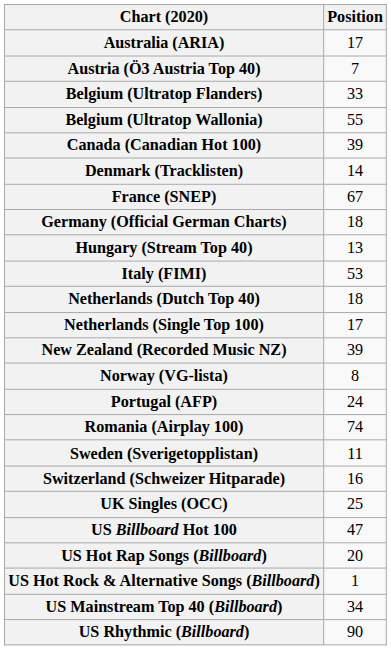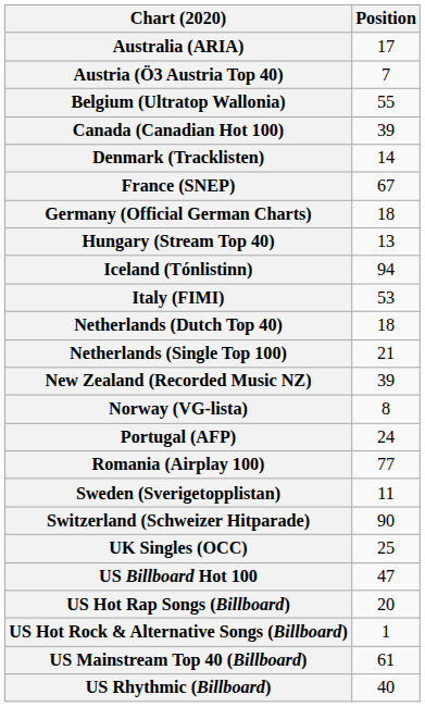- row: Belgium (Ultratop Flanders) | 33
+ row: Iceland (Tónlistinn) | 94
Netherlands (Single Top 100) | Position: 17 -> 21
Romania (Airplay 100) | Position: 74 -> 77
Switzerland (Schweizer Hitparade) | Position: 16 -> 90
US Mainstream Top 40 (Billboard) | Position: 34 -> 61
US Rhythmic (Billboard) | Position: 90 -> 40
